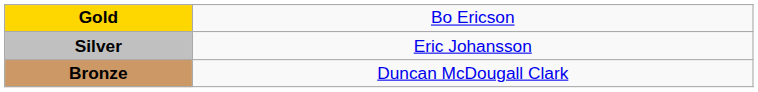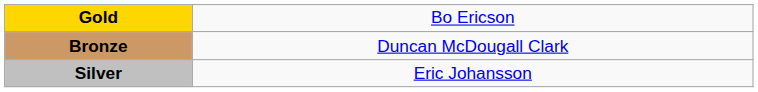rows swapped: Silver <-> Bronze
